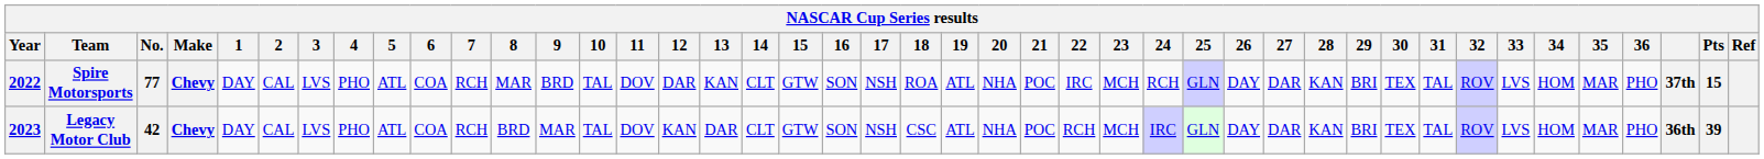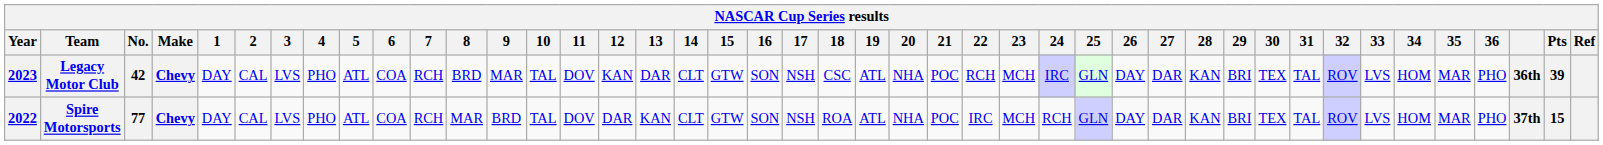rows swapped: Spire Motorsports <-> Legacy Motor Club
